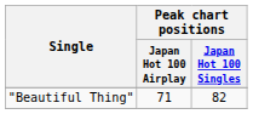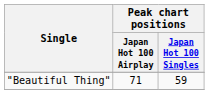"Beautiful Thing" | Peak chart positions / Japan Hot 100 Singles: 82 -> 59
